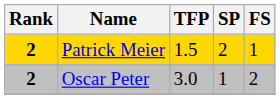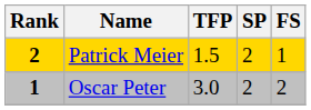Oscar Peter | Rank: 2 -> 1
Oscar Peter | SP: 1 -> 2
